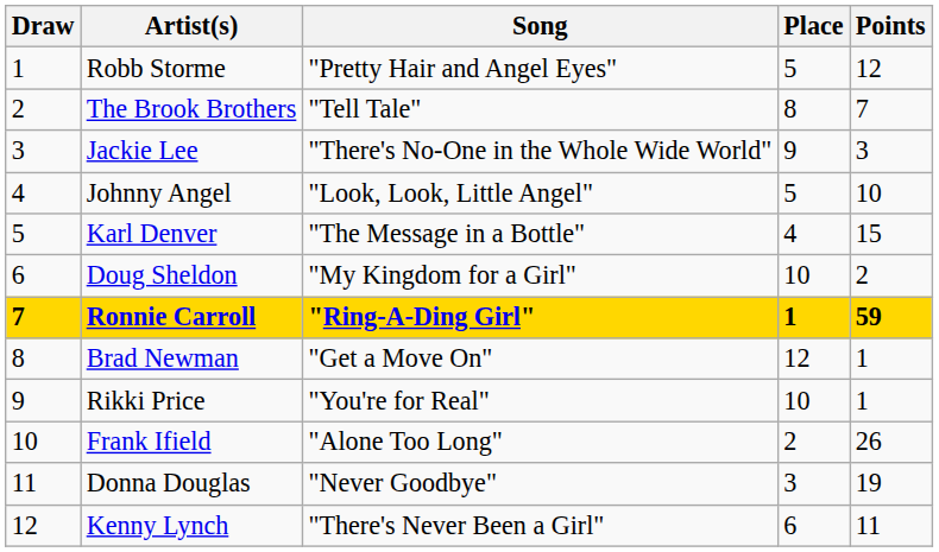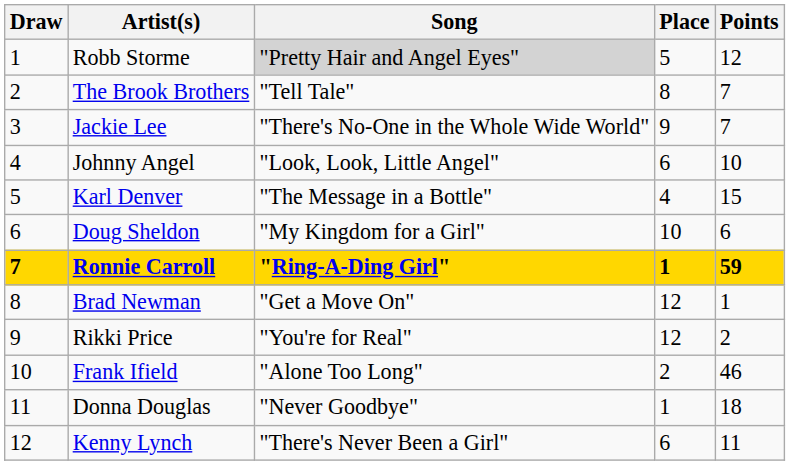Robb Storme | Song: no background -> lightgrey background
Jackie Lee | Points: 3 -> 7
Johnny Angel | Place: 5 -> 6
Doug Sheldon | Points: 2 -> 6
Rikki Price | Place: 10 -> 12
Rikki Price | Points: 1 -> 2
Frank Ifield | Points: 26 -> 46
Donna Douglas | Place: 3 -> 1
Donna Douglas | Points: 19 -> 18
